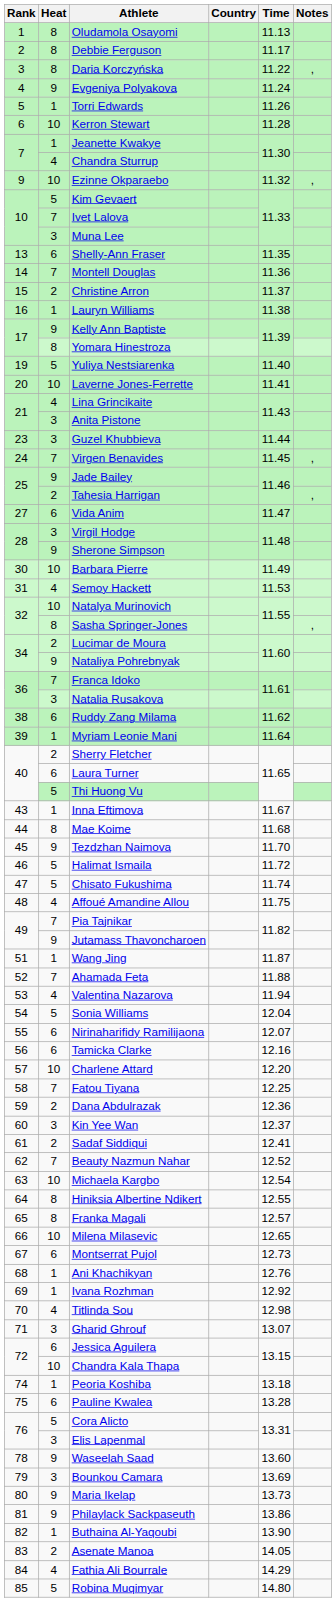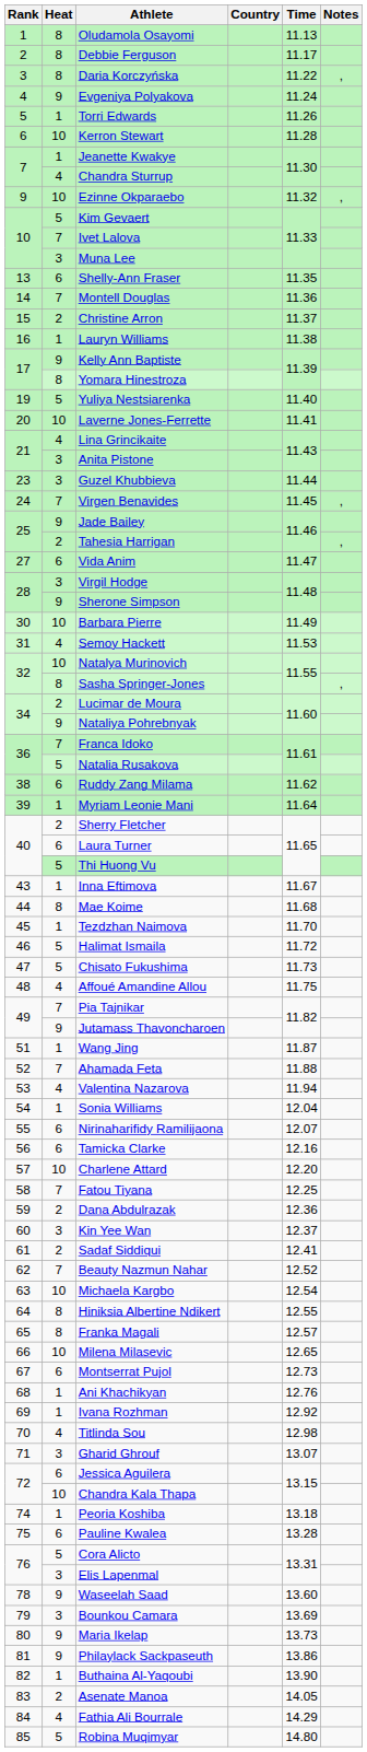Natalia Rusakova | Heat: 3 -> 5
Tezdzhan Naimova | Heat: 9 -> 1
Chisato Fukushima | Time: 11.74 -> 11.73
Sonia Williams | Heat: 5 -> 1
